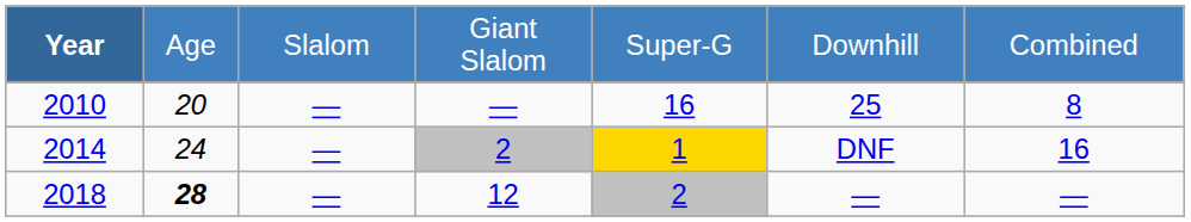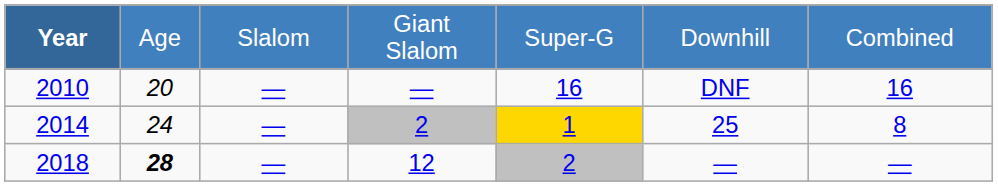2010 | column 6: 25 -> DNF
2010 | column 7: 8 -> 16
2014 | column 6: DNF -> 25
2014 | column 7: 16 -> 8
